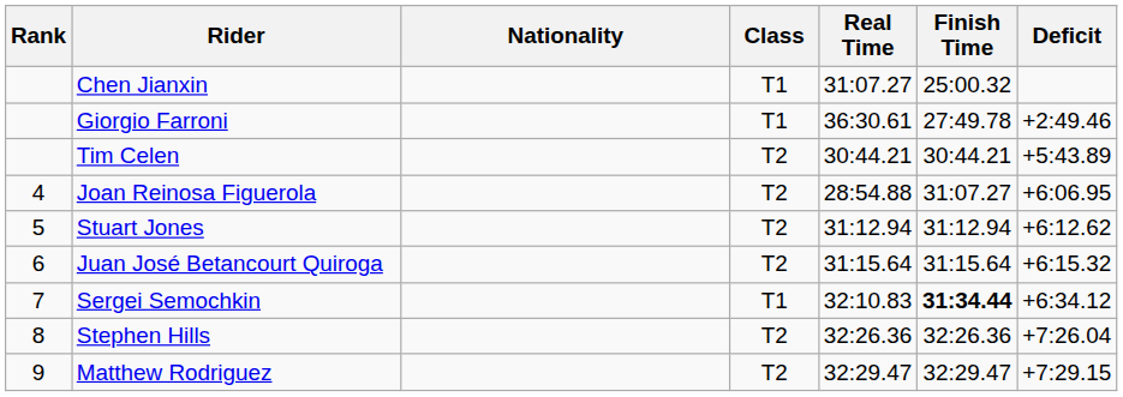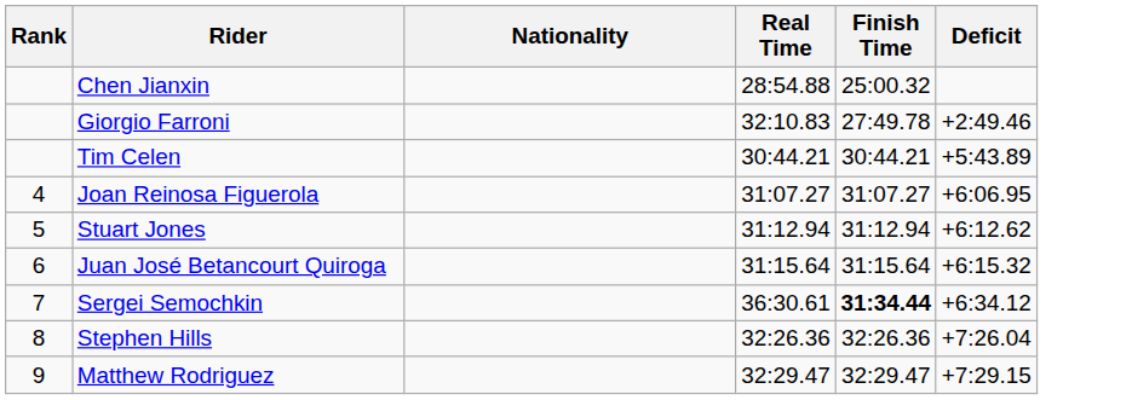- column: Class | T1 | T1 | T2 | T2 | T2 | T2 | T1 | T2 | T2
Chen Jianxin | Real Time: 31:07.27 -> 28:54.88
Giorgio Farroni | Real Time: 36:30.61 -> 32:10.83
Joan Reinosa Figuerola | Real Time: 28:54.88 -> 31:07.27
Sergei Semochkin | Real Time: 32:10.83 -> 36:30.61
